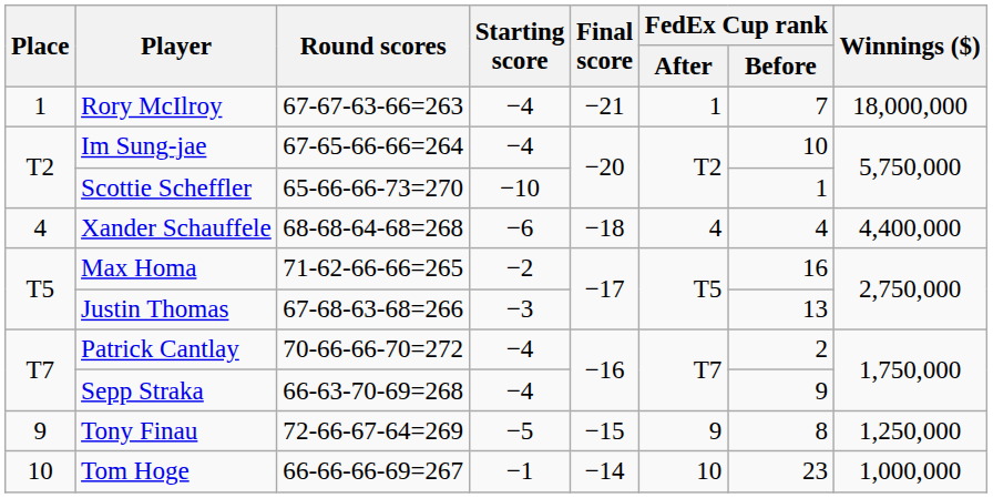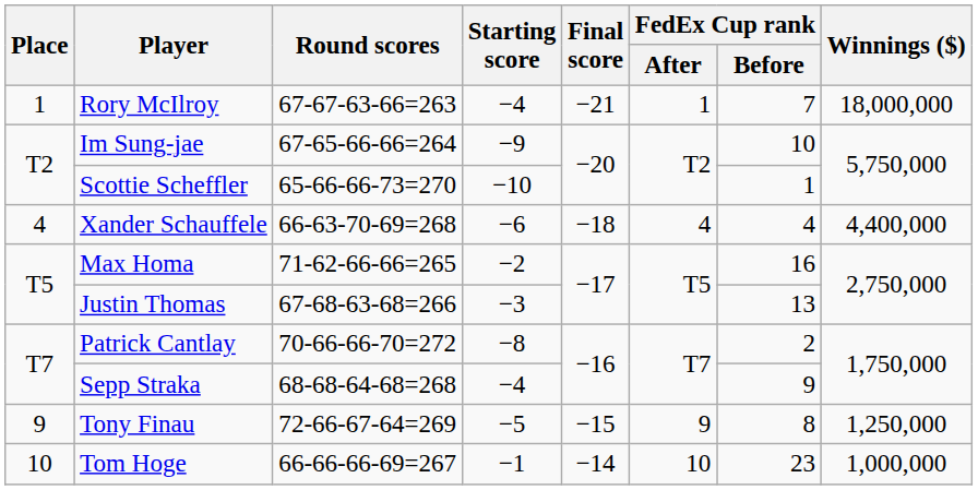Im Sung-jae | Starting score: −4 -> −9
Xander Schauffele | Round scores: 68-68-64-68=268 -> 66-63-70-69=268
Patrick Cantlay | Starting score: −4 -> −8
Sepp Straka | Round scores: 66-63-70-69=268 -> 68-68-64-68=268
